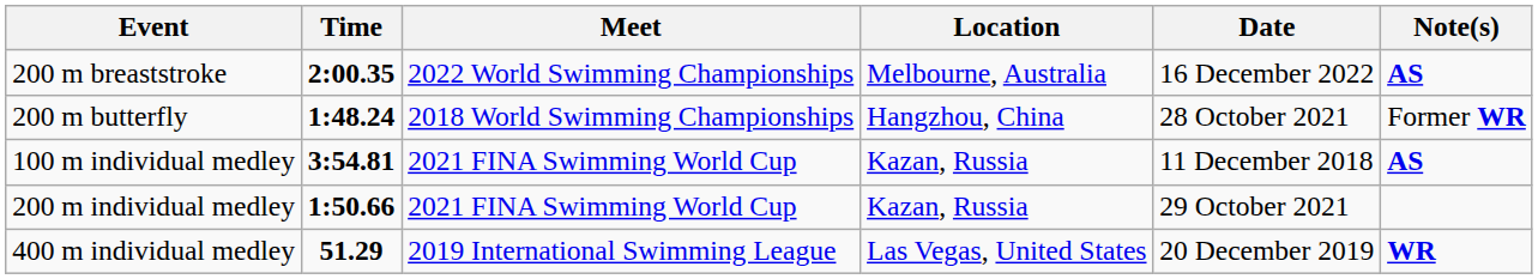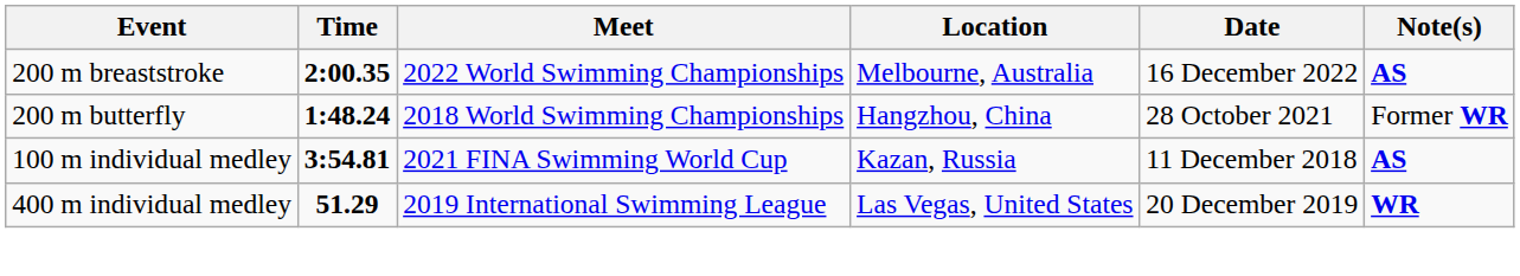- row: 200 m individual medley | 1:50.66 | 2021 FINA Swimming World Cup | Kazan, Russia | 29 October 2021
